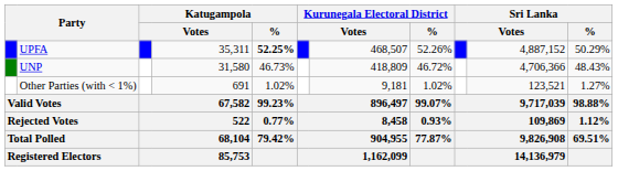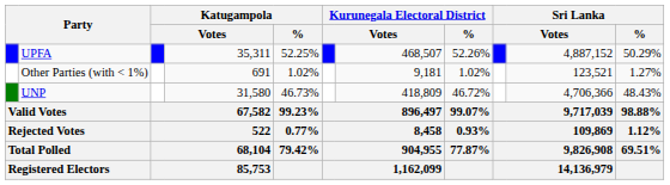UPFA | Katugampola / %: bold -> normal
rows swapped: UNP <-> Other Parties (with < 1%)
